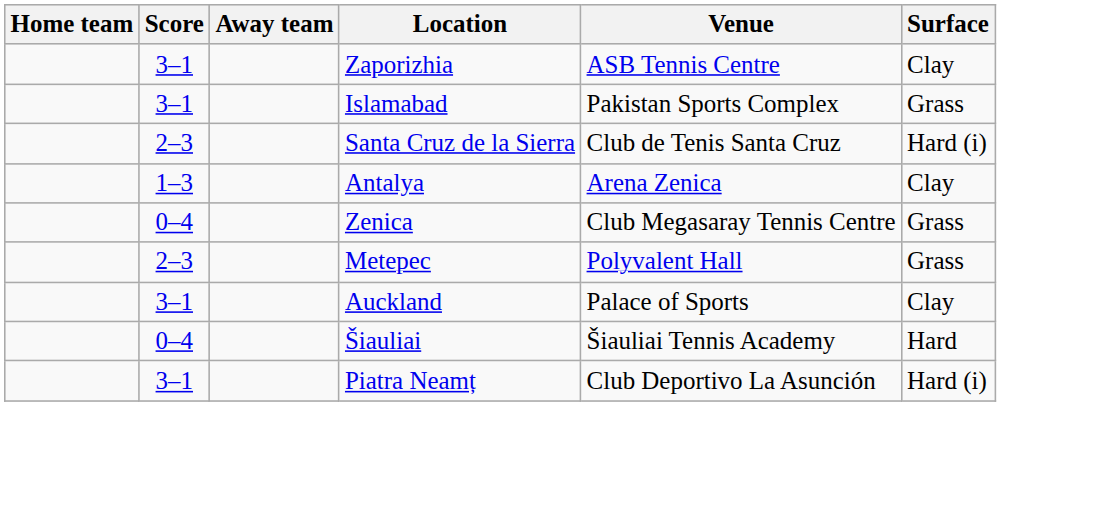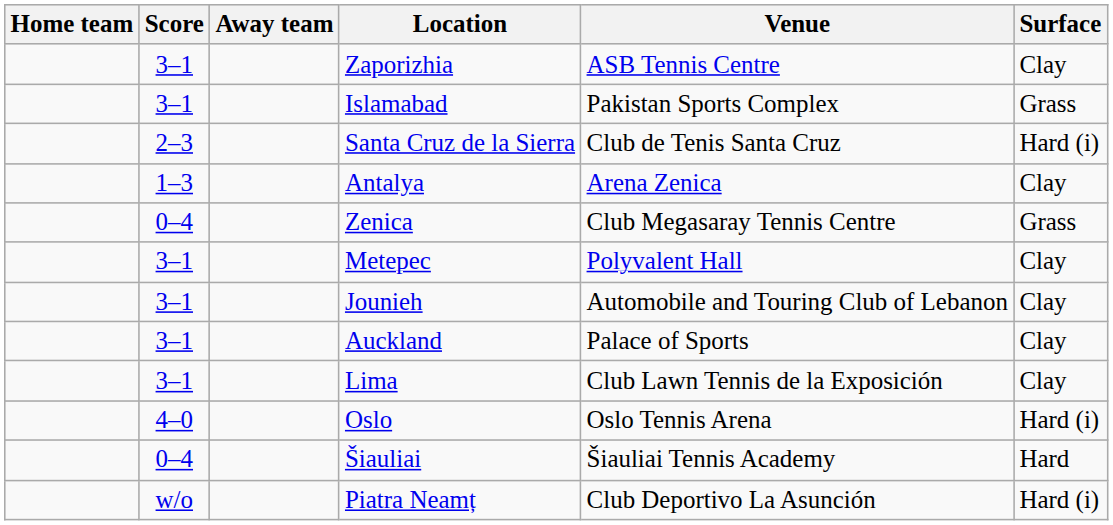Metepec | Score: 2–3 -> 3–1
Metepec | Surface: Grass -> Clay
+ row: 3–1 | Jounieh | Automobile and Touring Club of Lebanon | Clay
+ row: 3–1 | Lima | Club Lawn Tennis de la Exposición | Clay
+ row: 4–0 | Oslo | Oslo Tennis Arena | Hard (i)
Piatra Neamț | Score: 3–1 -> w/o
